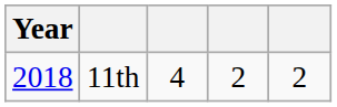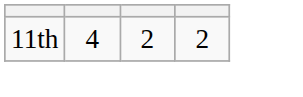- column: Year | 2018
